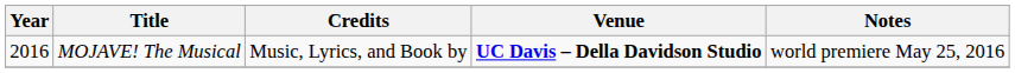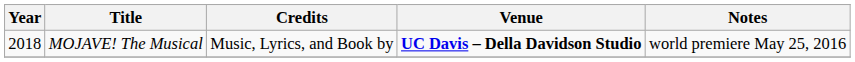MOJAVE! The Musical | Year: 2016 -> 2018
